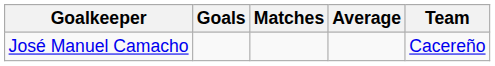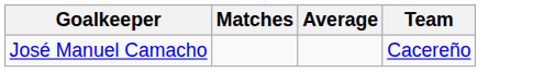- column: Goals
